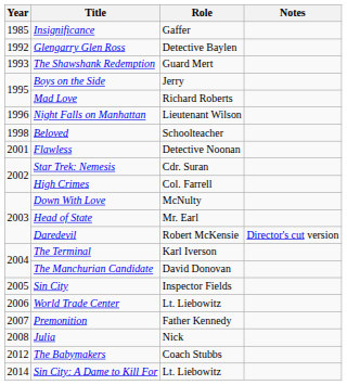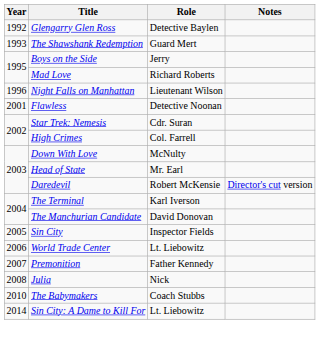- row: 1985 | Insignificance | Gaffer
- row: 1998 | Beloved | Schoolteacher
The Babymakers | Year: 2012 -> 2010
